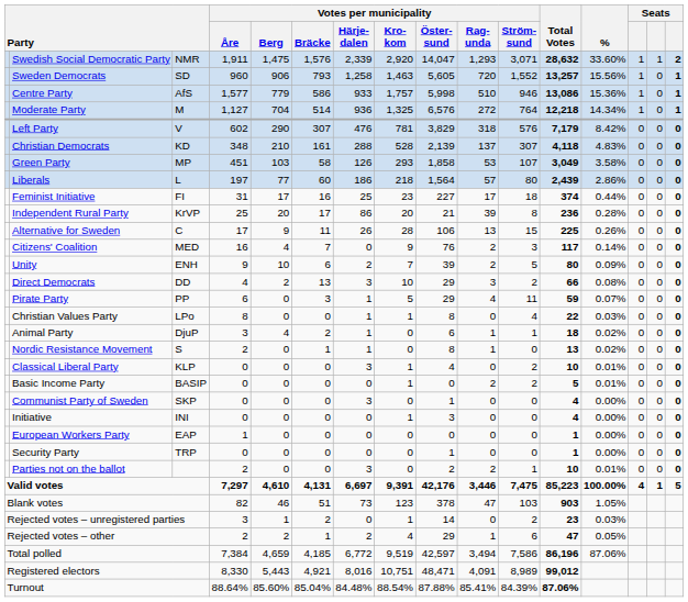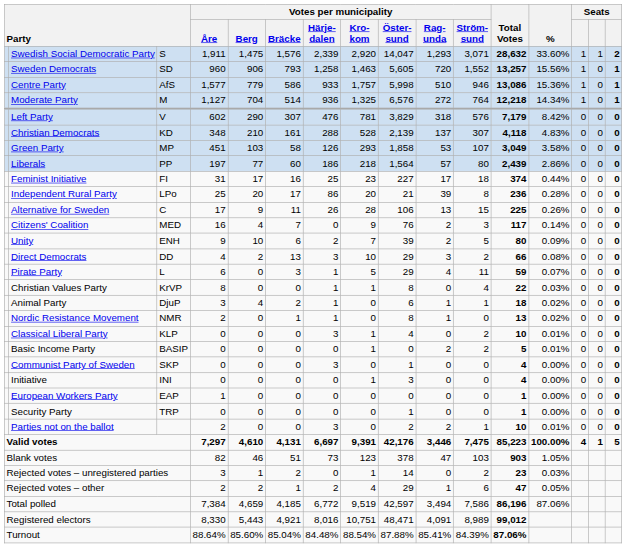Swedish Social Democratic Party | column 3: NMR -> S
Liberals | column 3: L -> PP
Independent Rural Party | column 3: KrVP -> LPo
Pirate Party | column 3: PP -> L
Christian Values Party | column 3: LPo -> KrVP
Nordic Resistance Movement | column 3: S -> NMR
